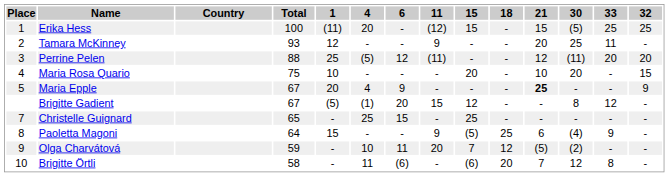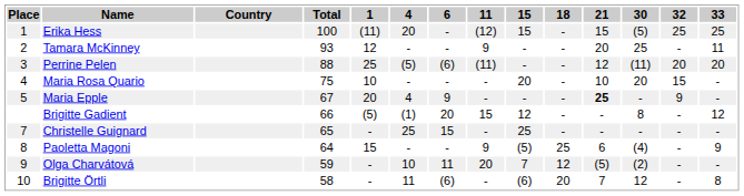columns swapped: 32 <-> 33
Perrine Pelen | 6: 12 -> (6)
Brigitte Gadient | Total: 67 -> 66
